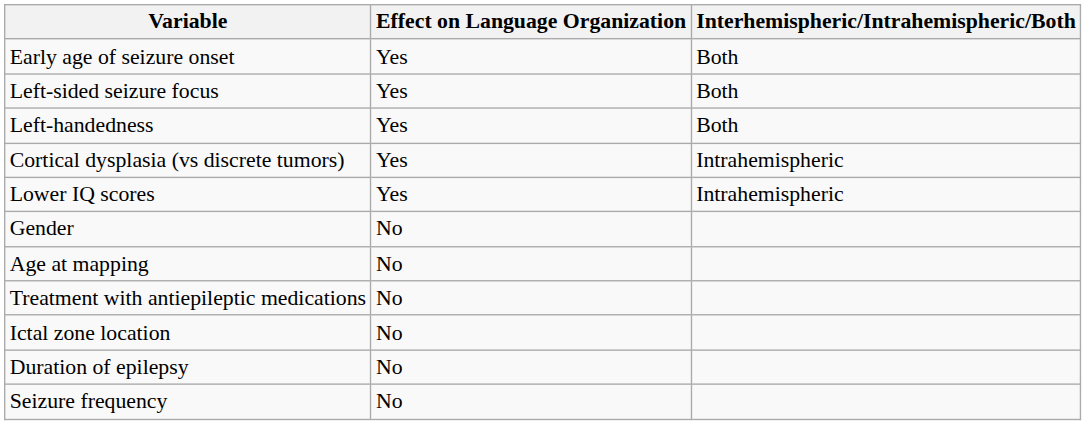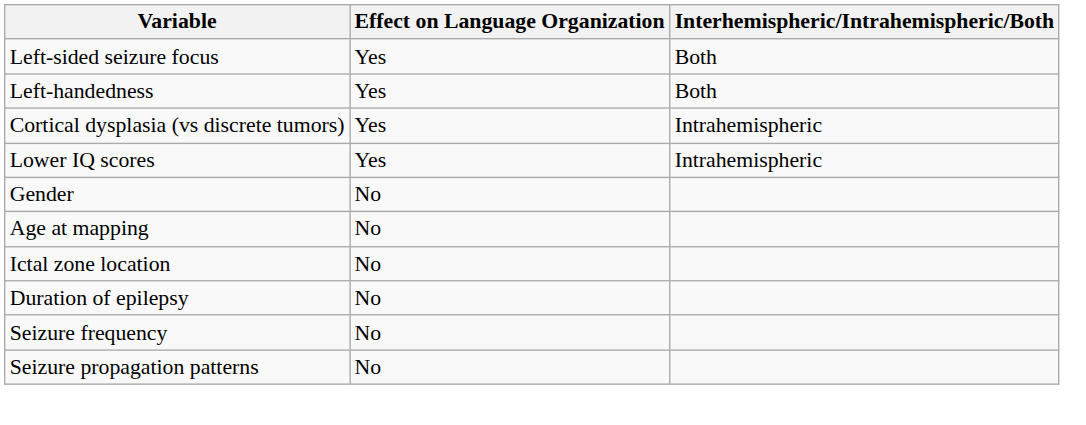- row: Early age of seizure onset | Yes | Both
- row: Treatment with antiepileptic medications | No
+ row: Seizure propagation patterns | No
